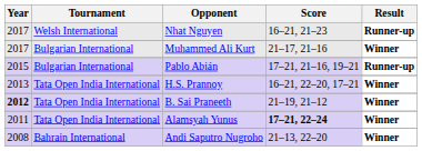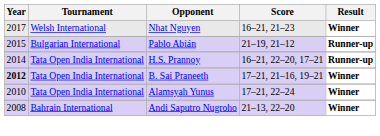Nhat Nguyen | Result: Runner-up -> Winner
- row: 2017 | Bulgarian International | Muhammed Ali Kurt | 21–17, 21–16 | Winner
Pablo Abián | Score: 17–21, 21–16, 19–21 -> 21–19, 21–12
H.S. Prannoy | Year: 2013 -> 2014
H.S. Prannoy | Result: Winner -> Runner-up
B. Sai Praneeth | Score: 21–19, 21–12 -> 17–21, 21–16, 19–21
Alamsyah Yunus | Year: 2011 -> 2010
Alamsyah Yunus | Score: bold -> normal
